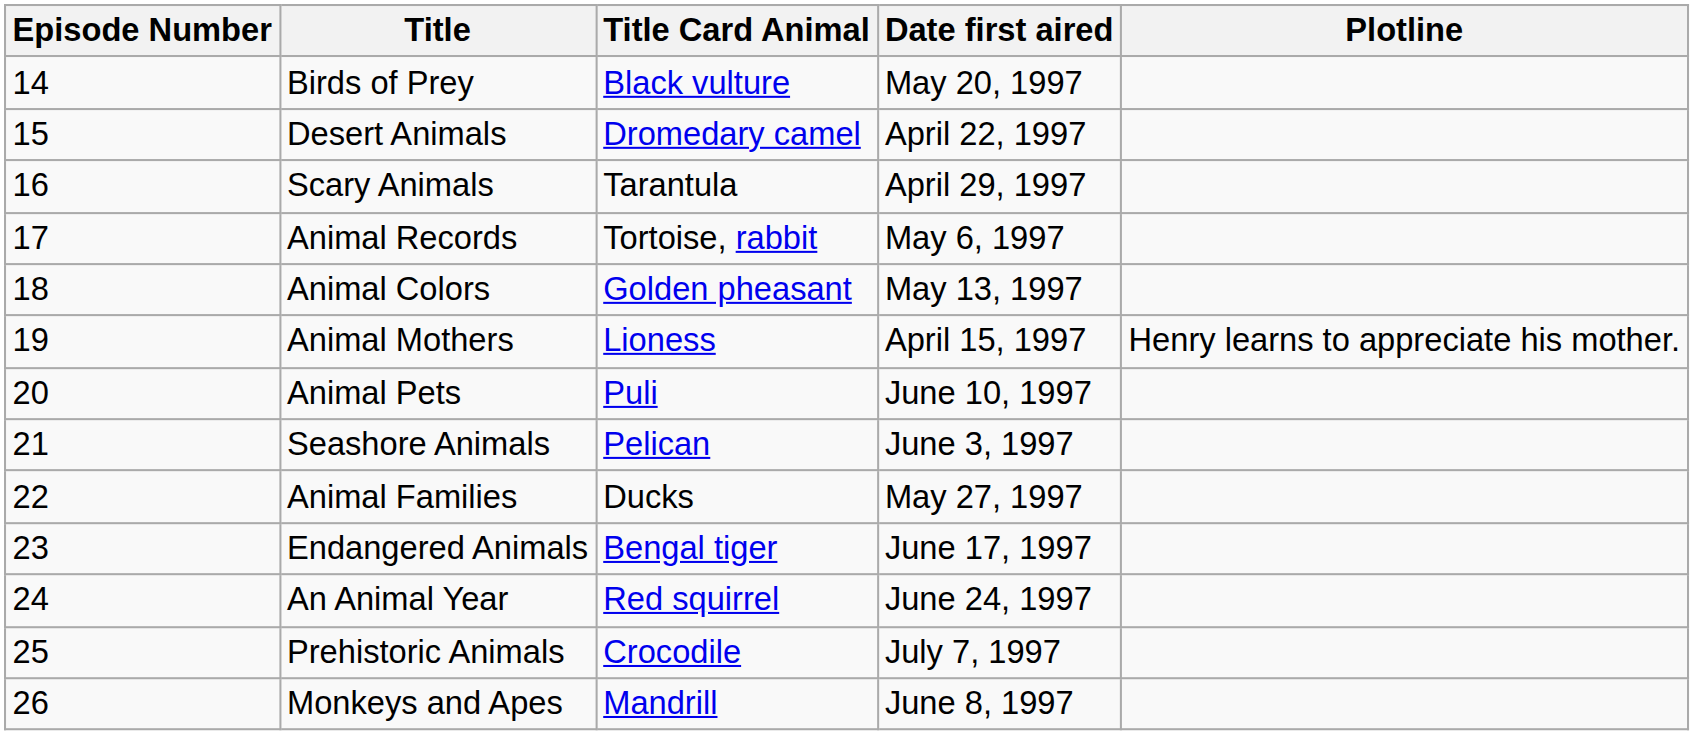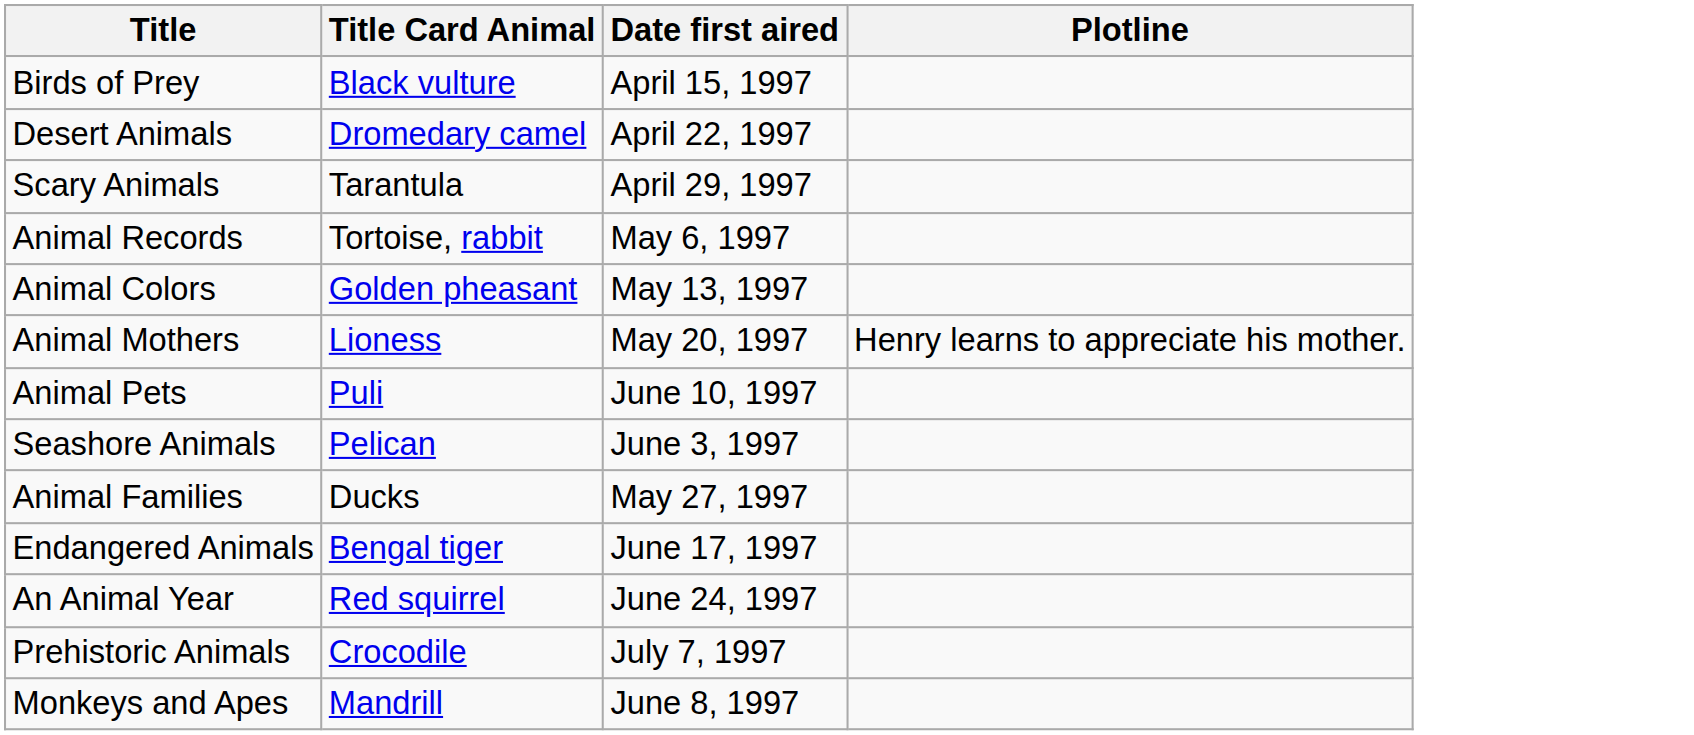- column: Episode Number | 14 | 15 | 16 | 17 | 18 | 19 | 20 | 21 | 22 | 23 | 24 | 25 | 26
Birds of Prey | Date first aired: May 20, 1997 -> April 15, 1997
Animal Mothers | Date first aired: April 15, 1997 -> May 20, 1997
